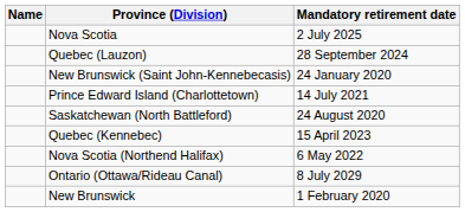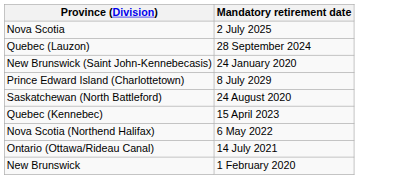- column: Name
Prince Edward Island (Charlottetown) | Mandatory retirement date: 14 July 2021 -> 8 July 2029
Ontario (Ottawa/Rideau Canal) | Mandatory retirement date: 8 July 2029 -> 14 July 2021
